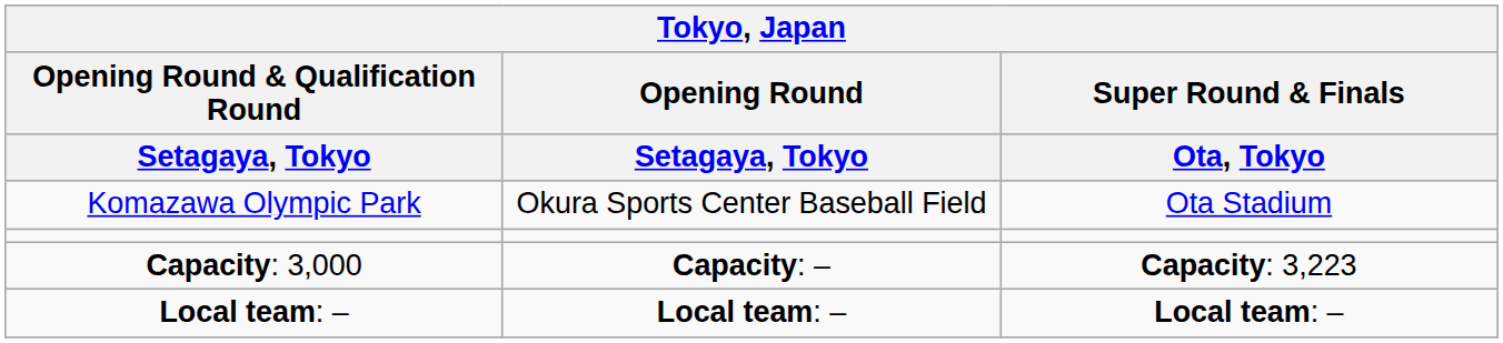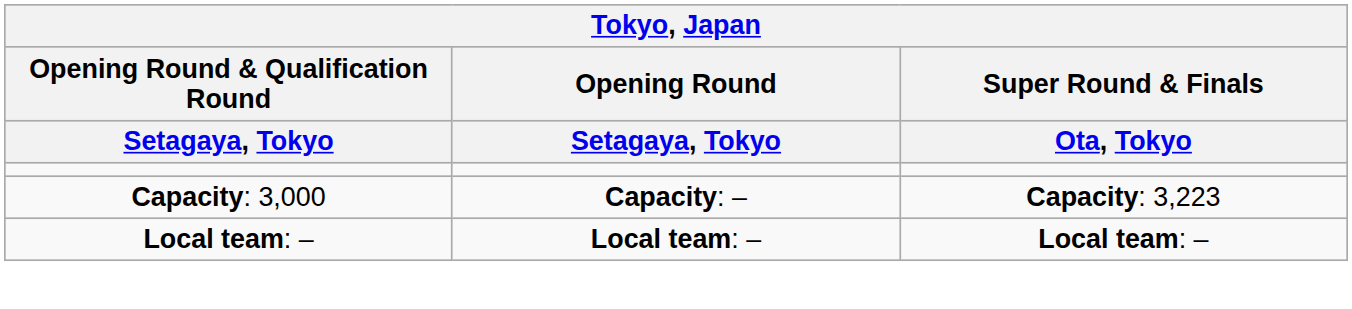- row: Komazawa Olympic Park | Okura Sports Center Baseball Field | Ota Stadium
